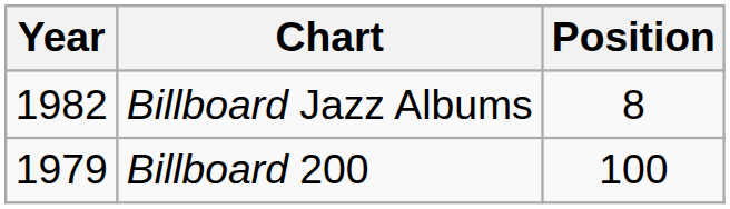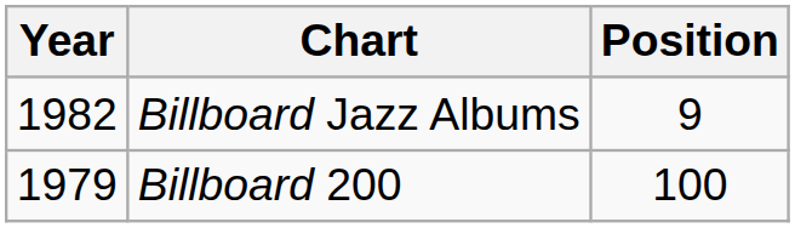Billboard Jazz Albums | Position: 8 -> 9
